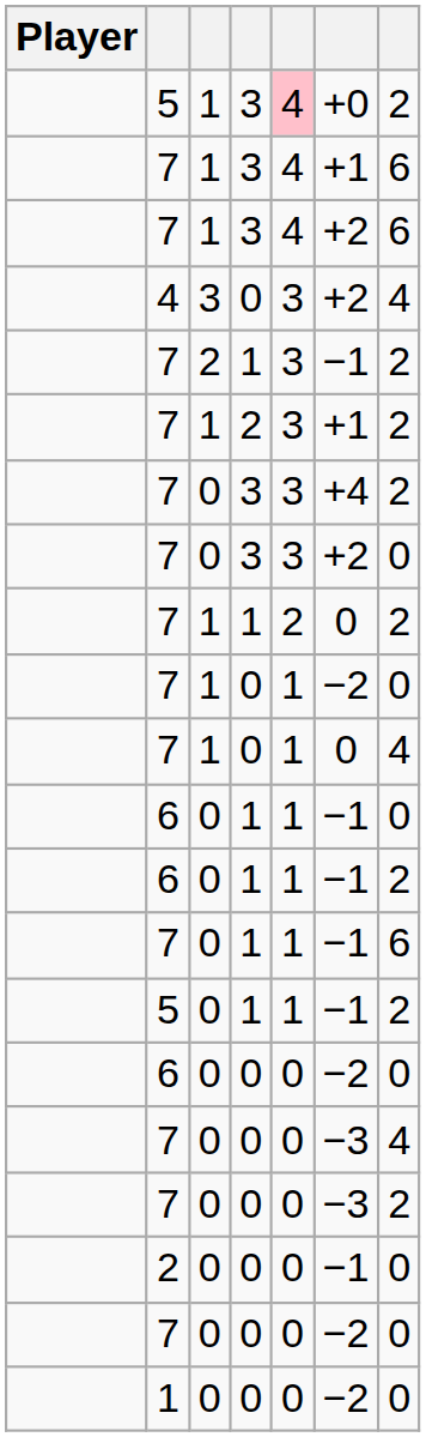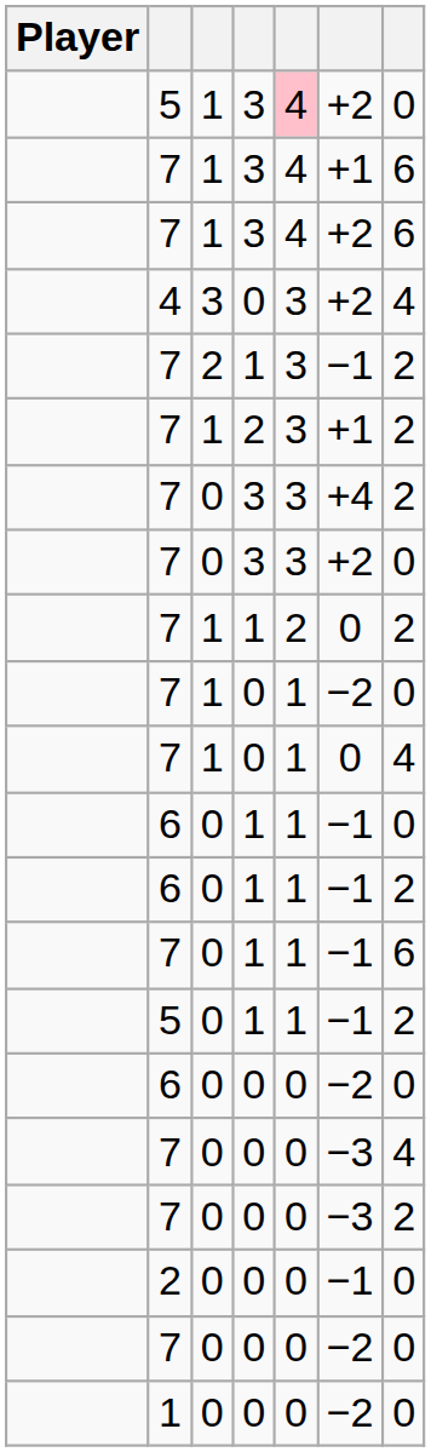5 / 3 | column 6: +0 -> +2
5 / 3 | column 7: 2 -> 0
